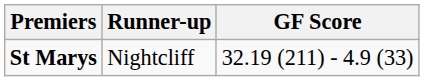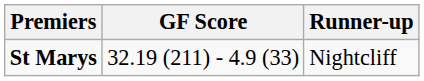columns swapped: GF Score <-> Runner-up
